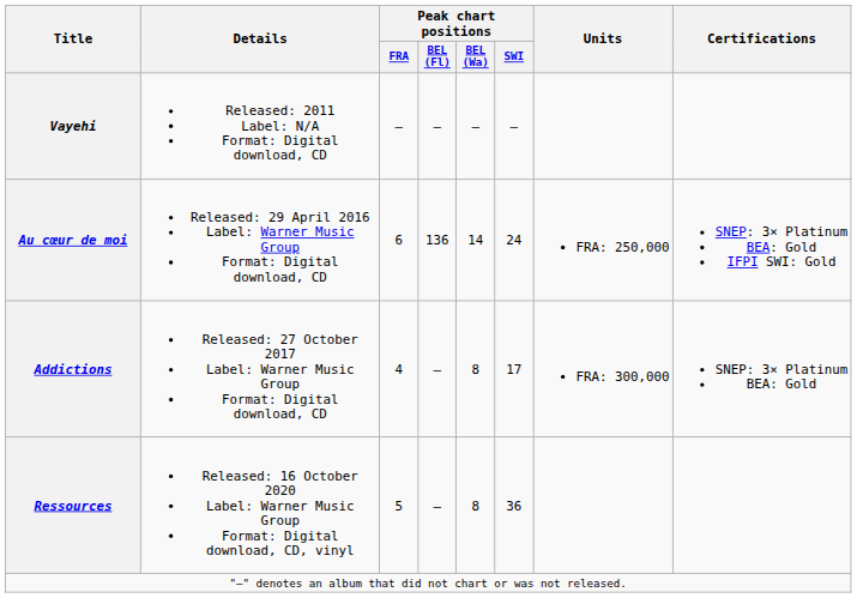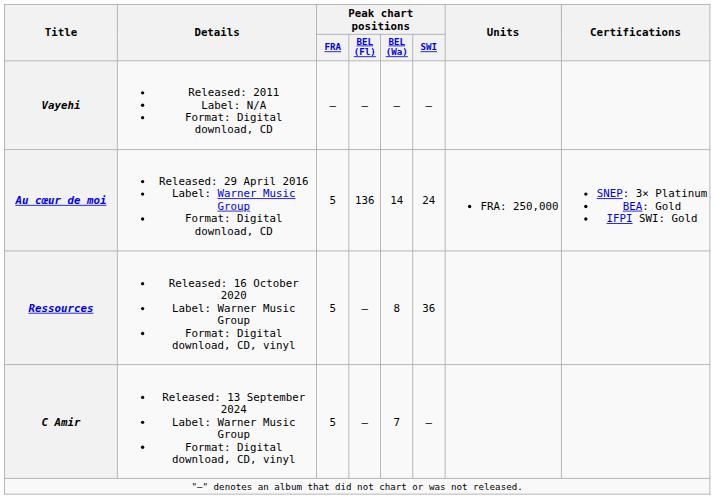Au cœur de moi | Peak chart positions / FRA: 6 -> 5
- row: Addictions | Released: 27 October 2017 Label: Warner Music Group Format: Digital download, CD | 4 | — | 8 | 17 | FRA: 300,000 | SNEP: 3× Platinum BEA: Gold
+ row: C Amir | Released: 13 September 2024 Label: Warner Music Group Format: Digital download, CD, vinyl | 5 | — | 7 | —
